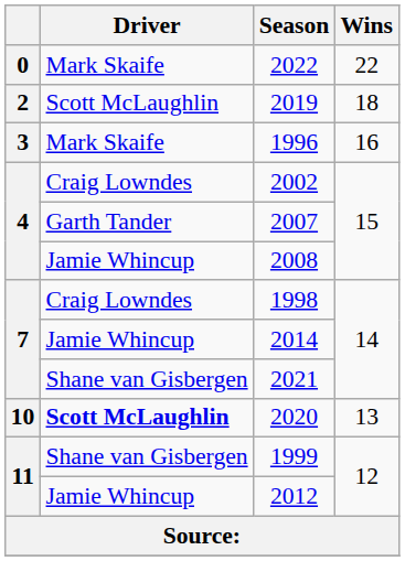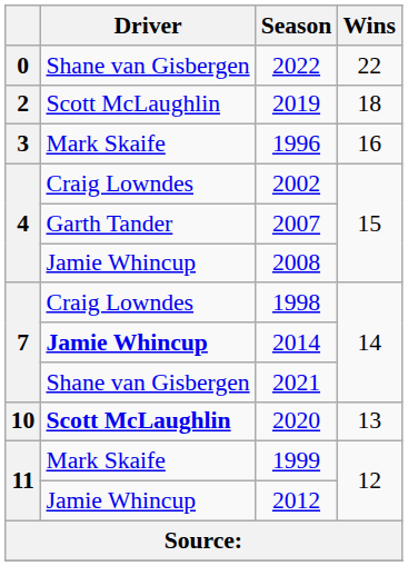2022 | Driver: Mark Skaife -> Shane van Gisbergen
2014 | Driver: normal -> bold
1999 | Driver: Shane van Gisbergen -> Mark Skaife
